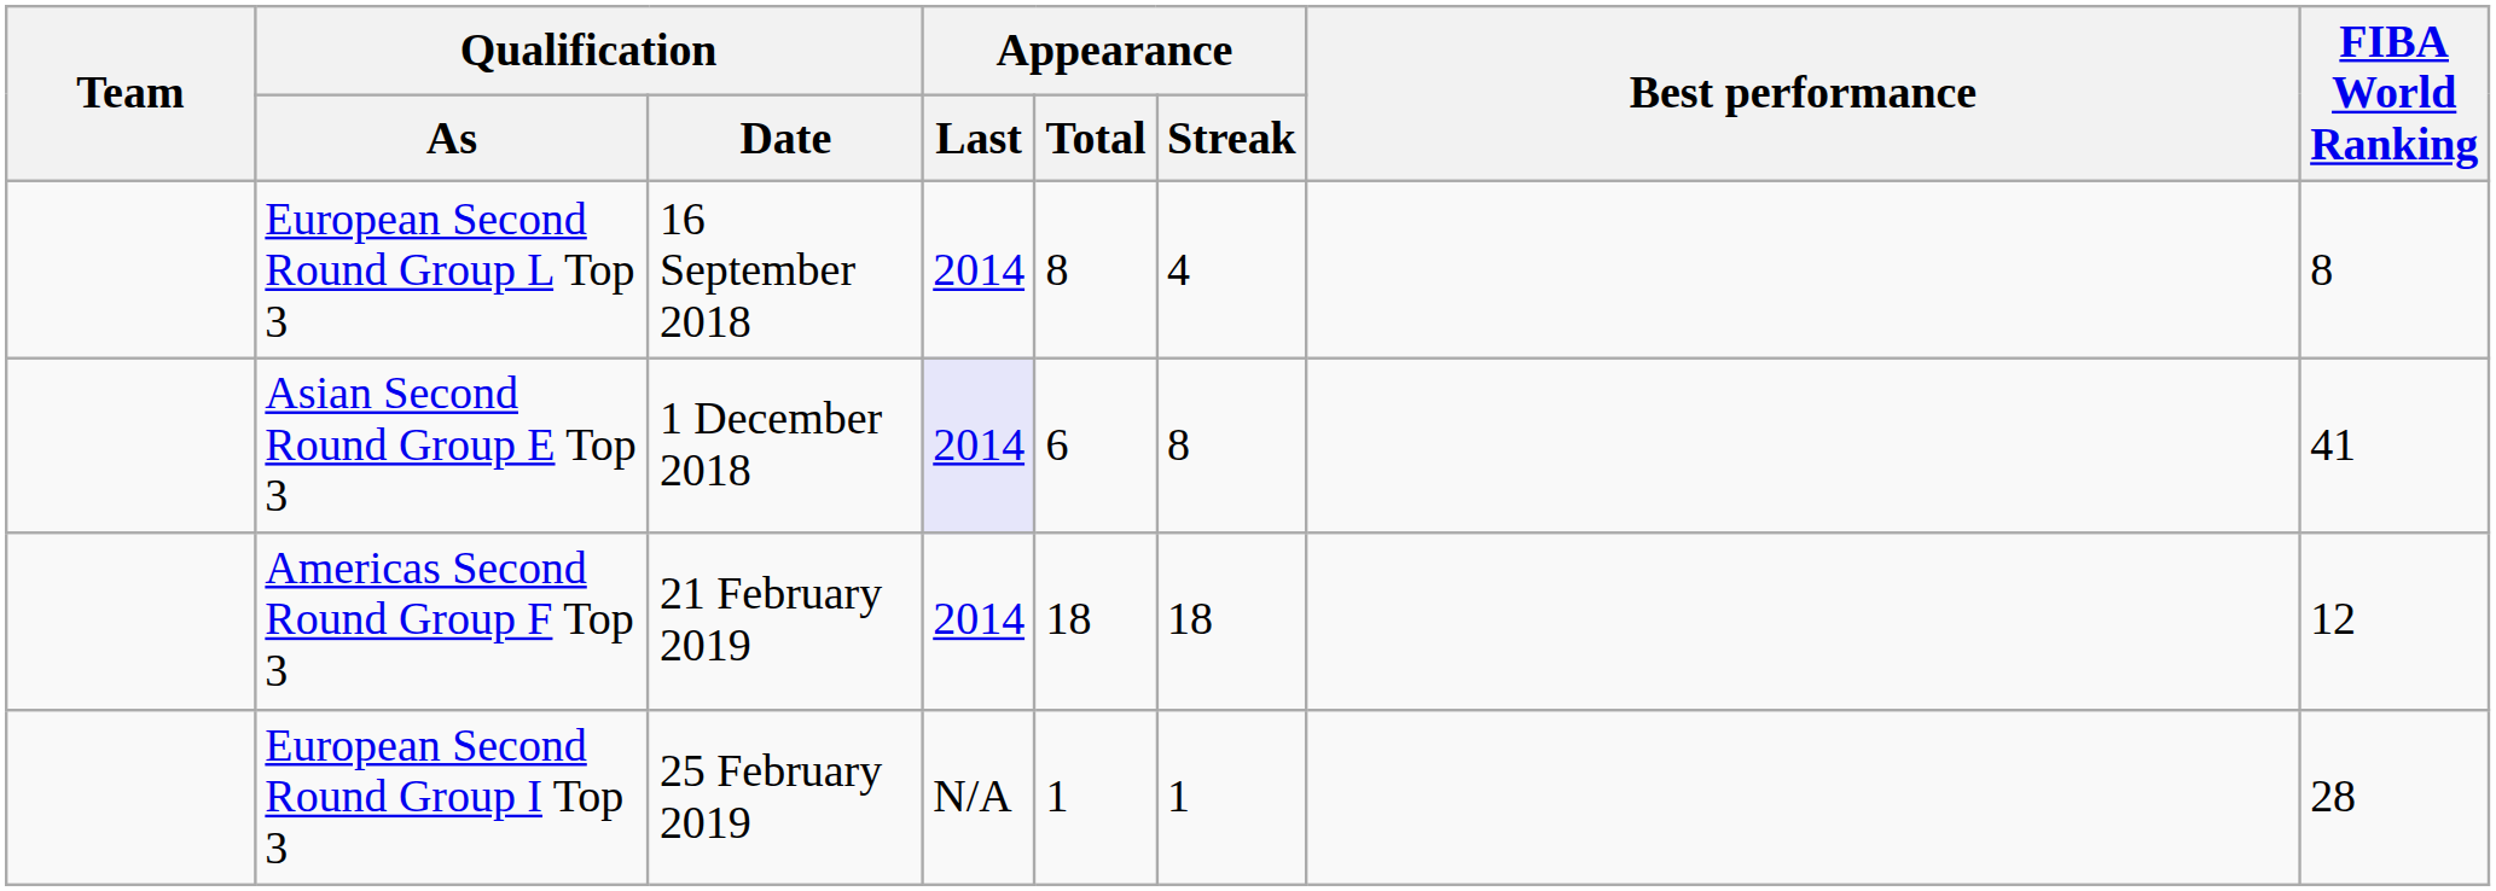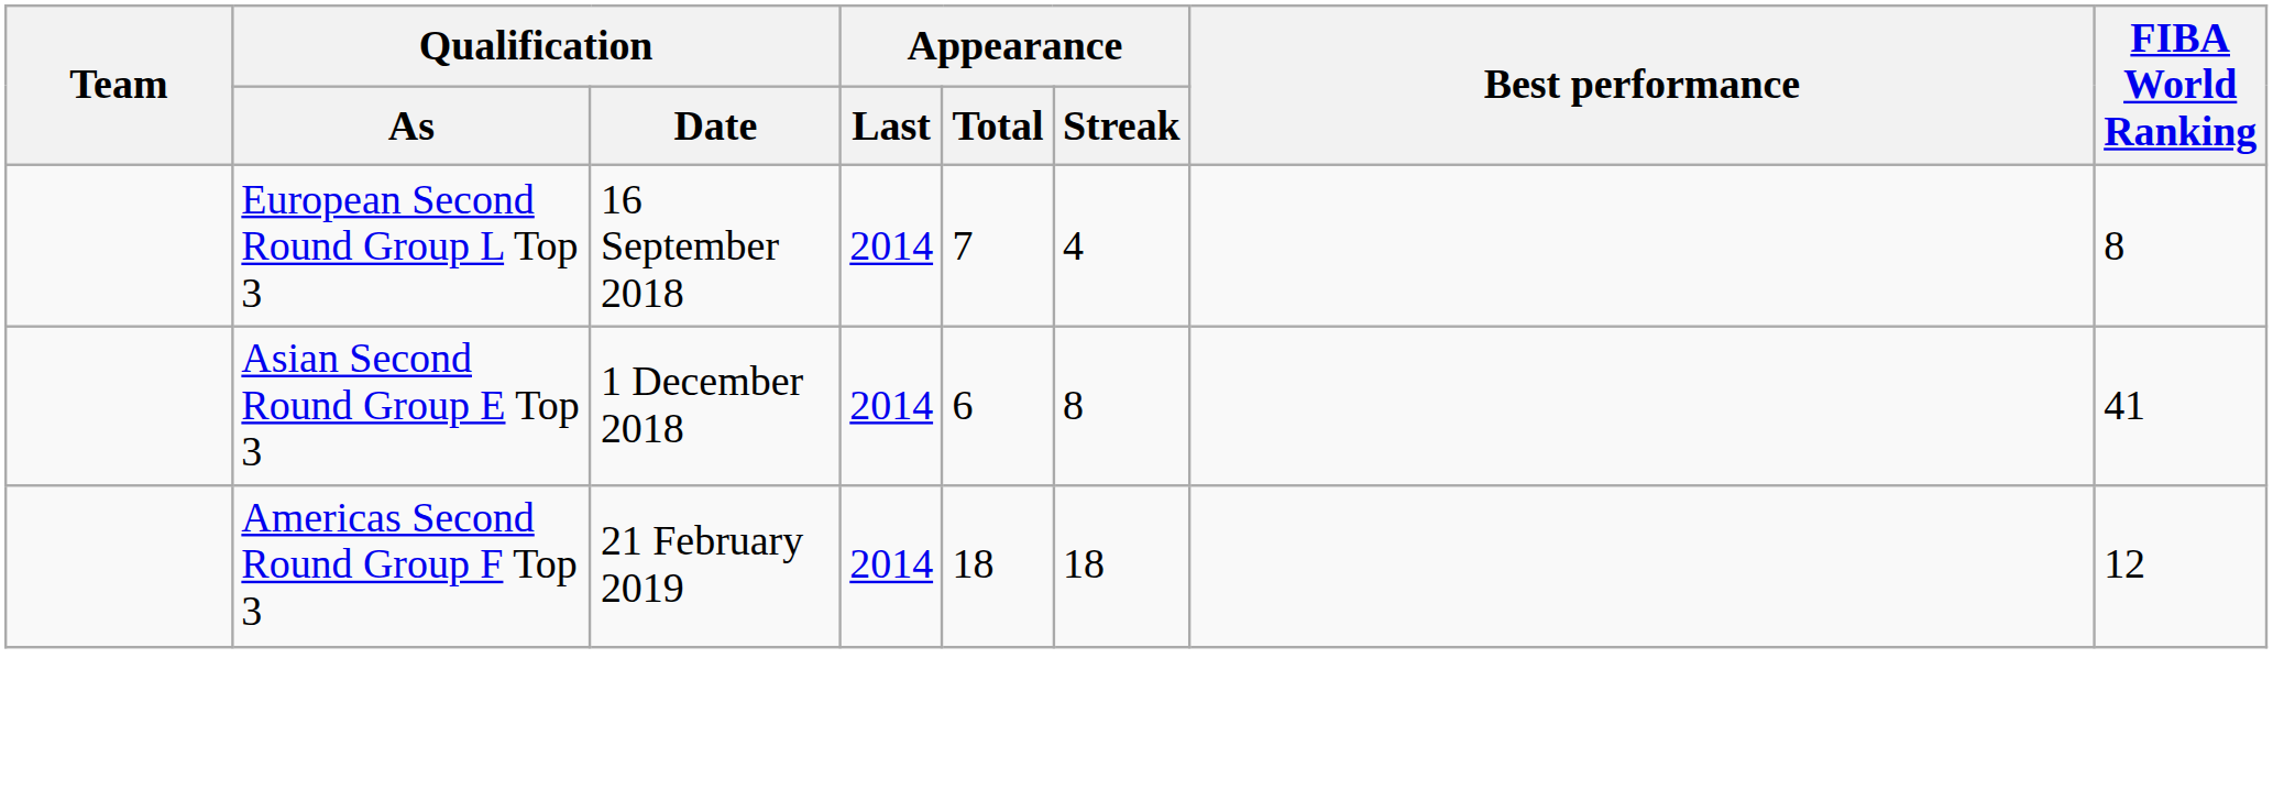European Second Round Group L Top 3 | Appearance / Total: 8 -> 7
Asian Second Round Group E Top 3 | Appearance / Last: lavender background -> no background
- row: European Second Round Group I Top 3 | 25 February 2019 | N/A | 1 | 1 | 28
